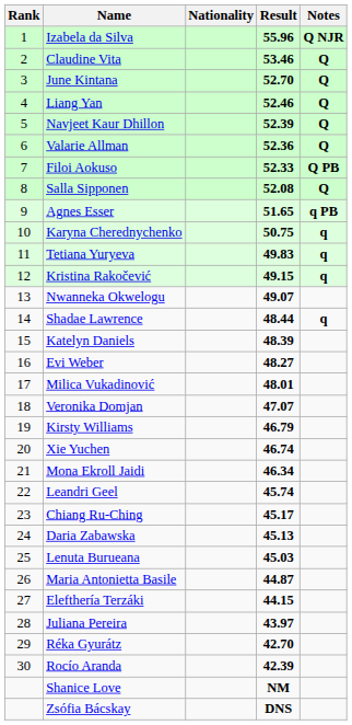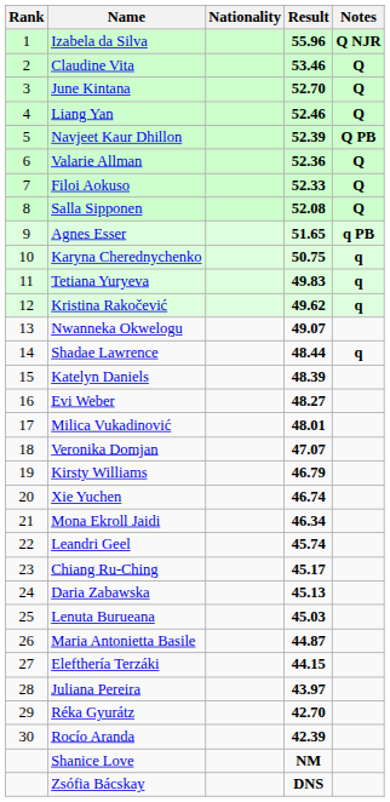Navjeet Kaur Dhillon | Notes: Q -> Q PB
Filoi Aokuso | Notes: Q PB -> Q
Kristina Rakočević | Result: 49.15 -> 49.62
